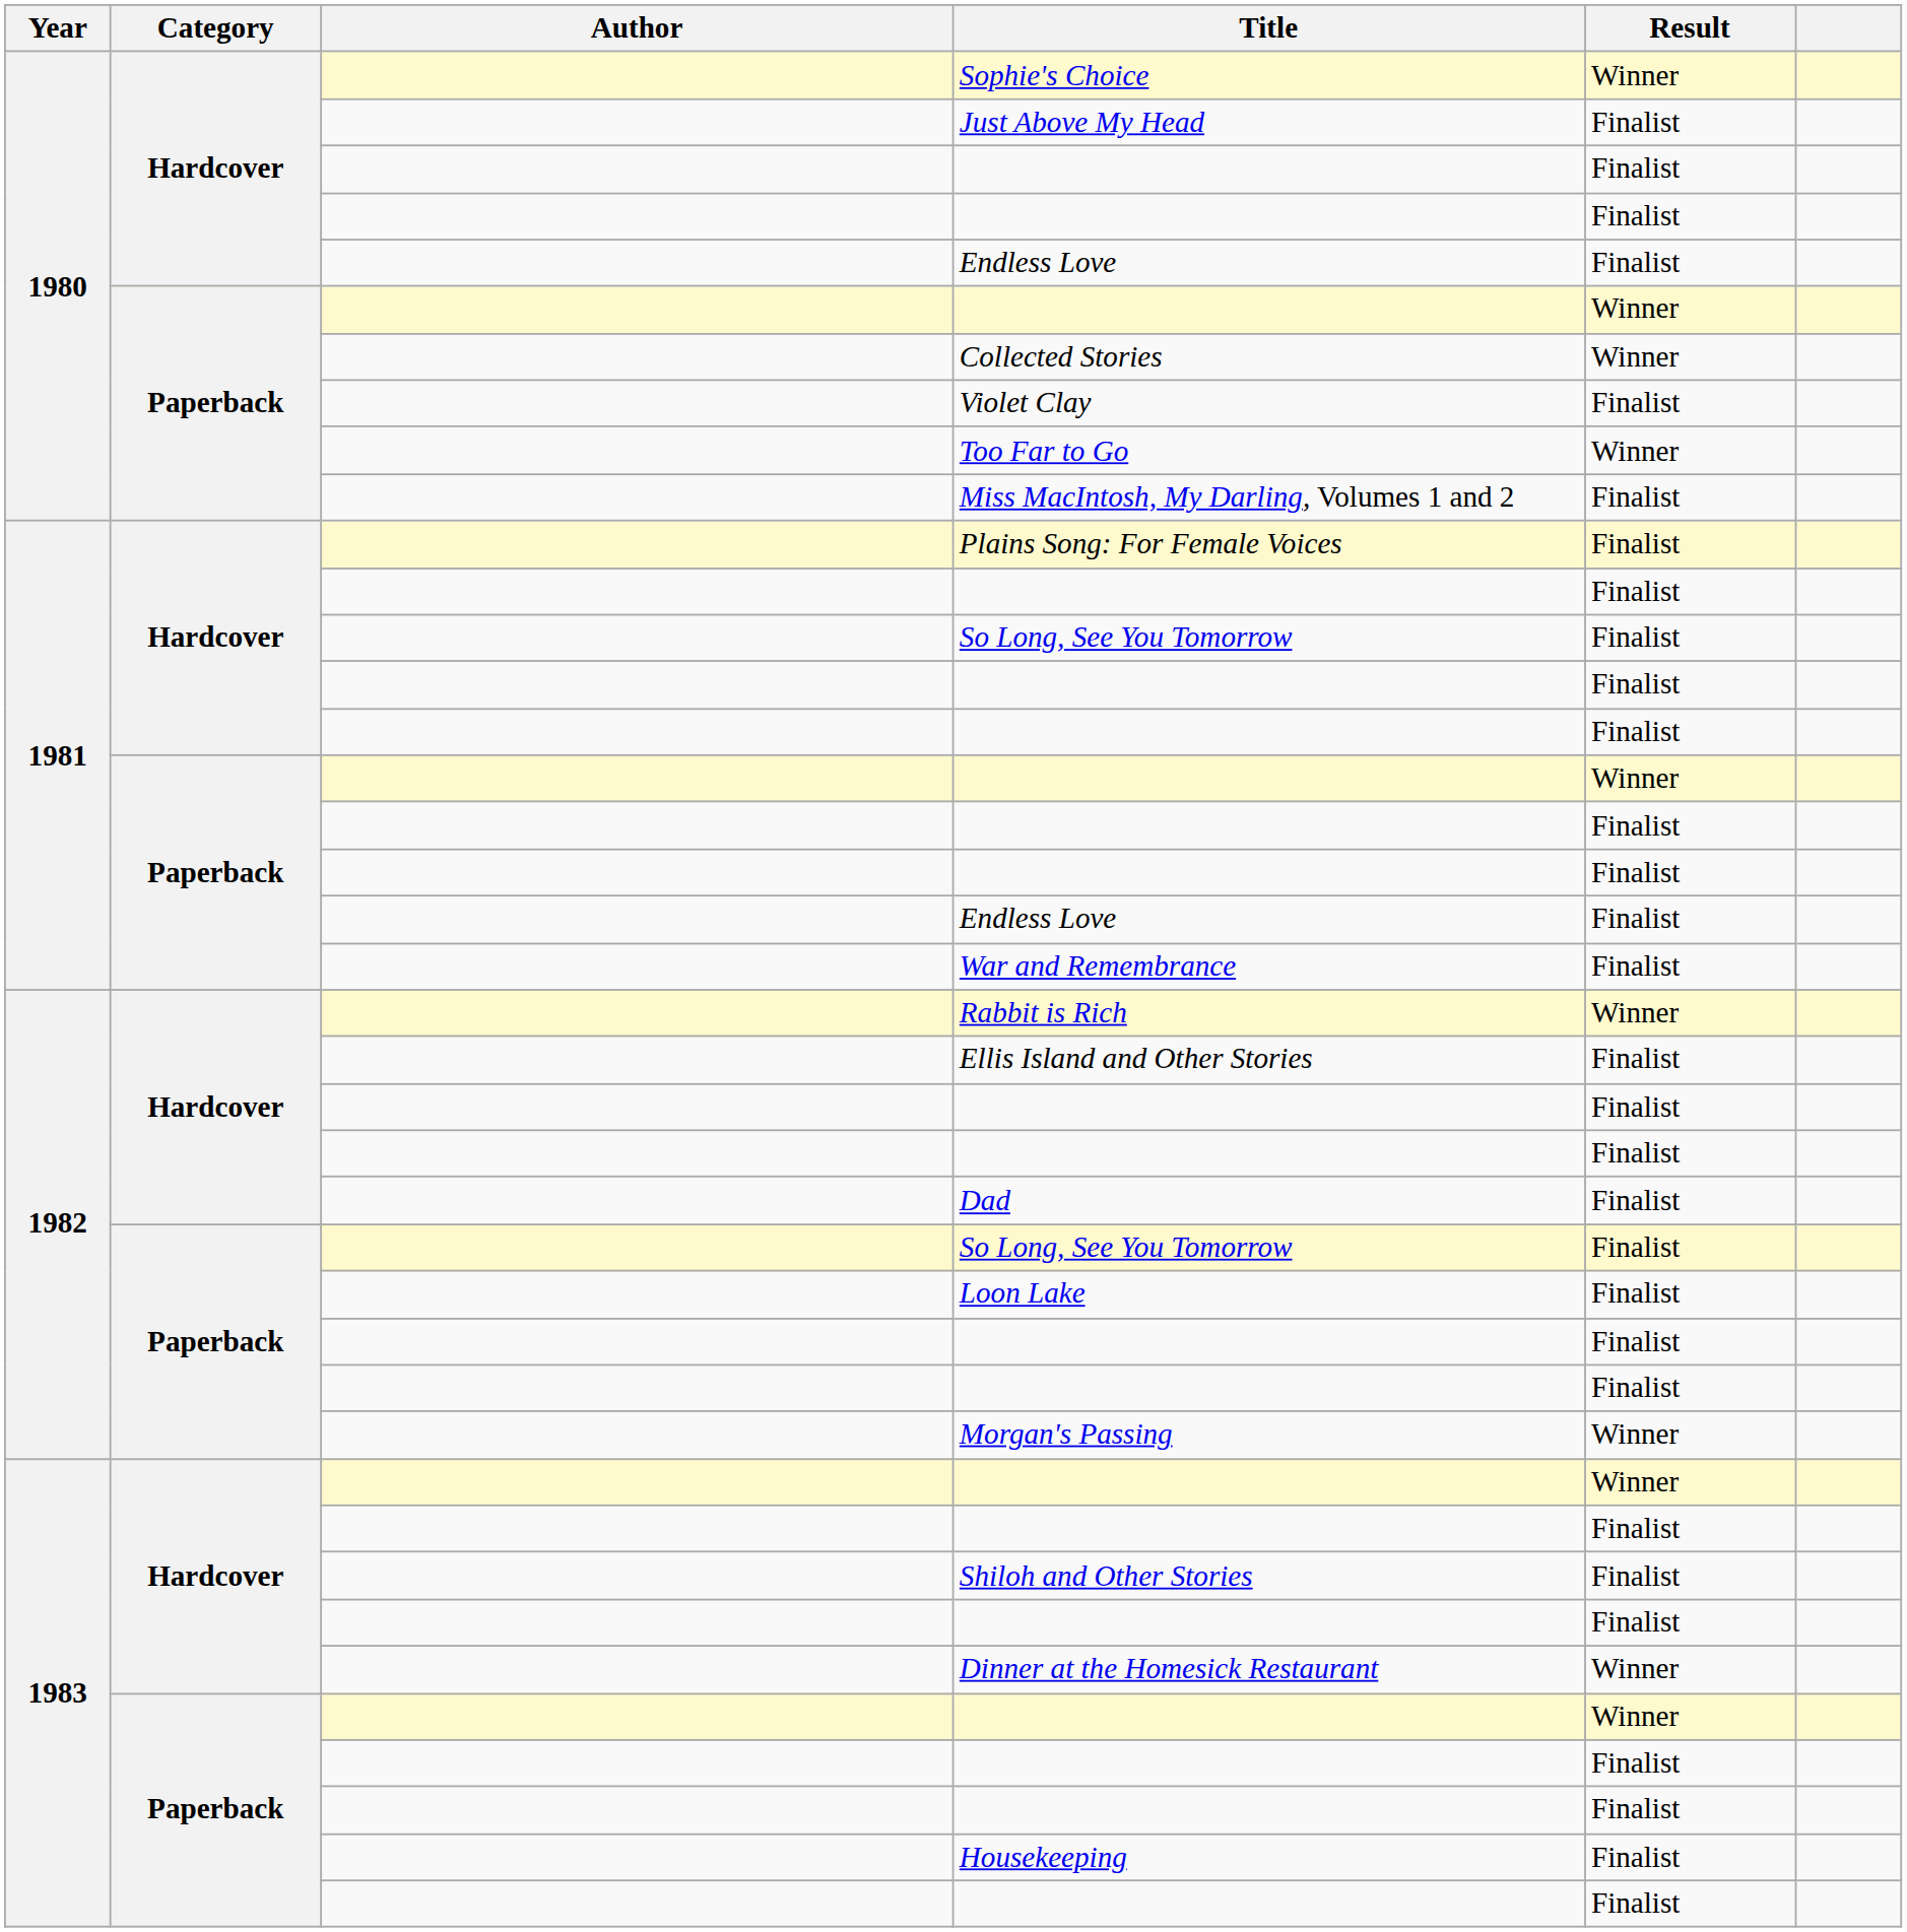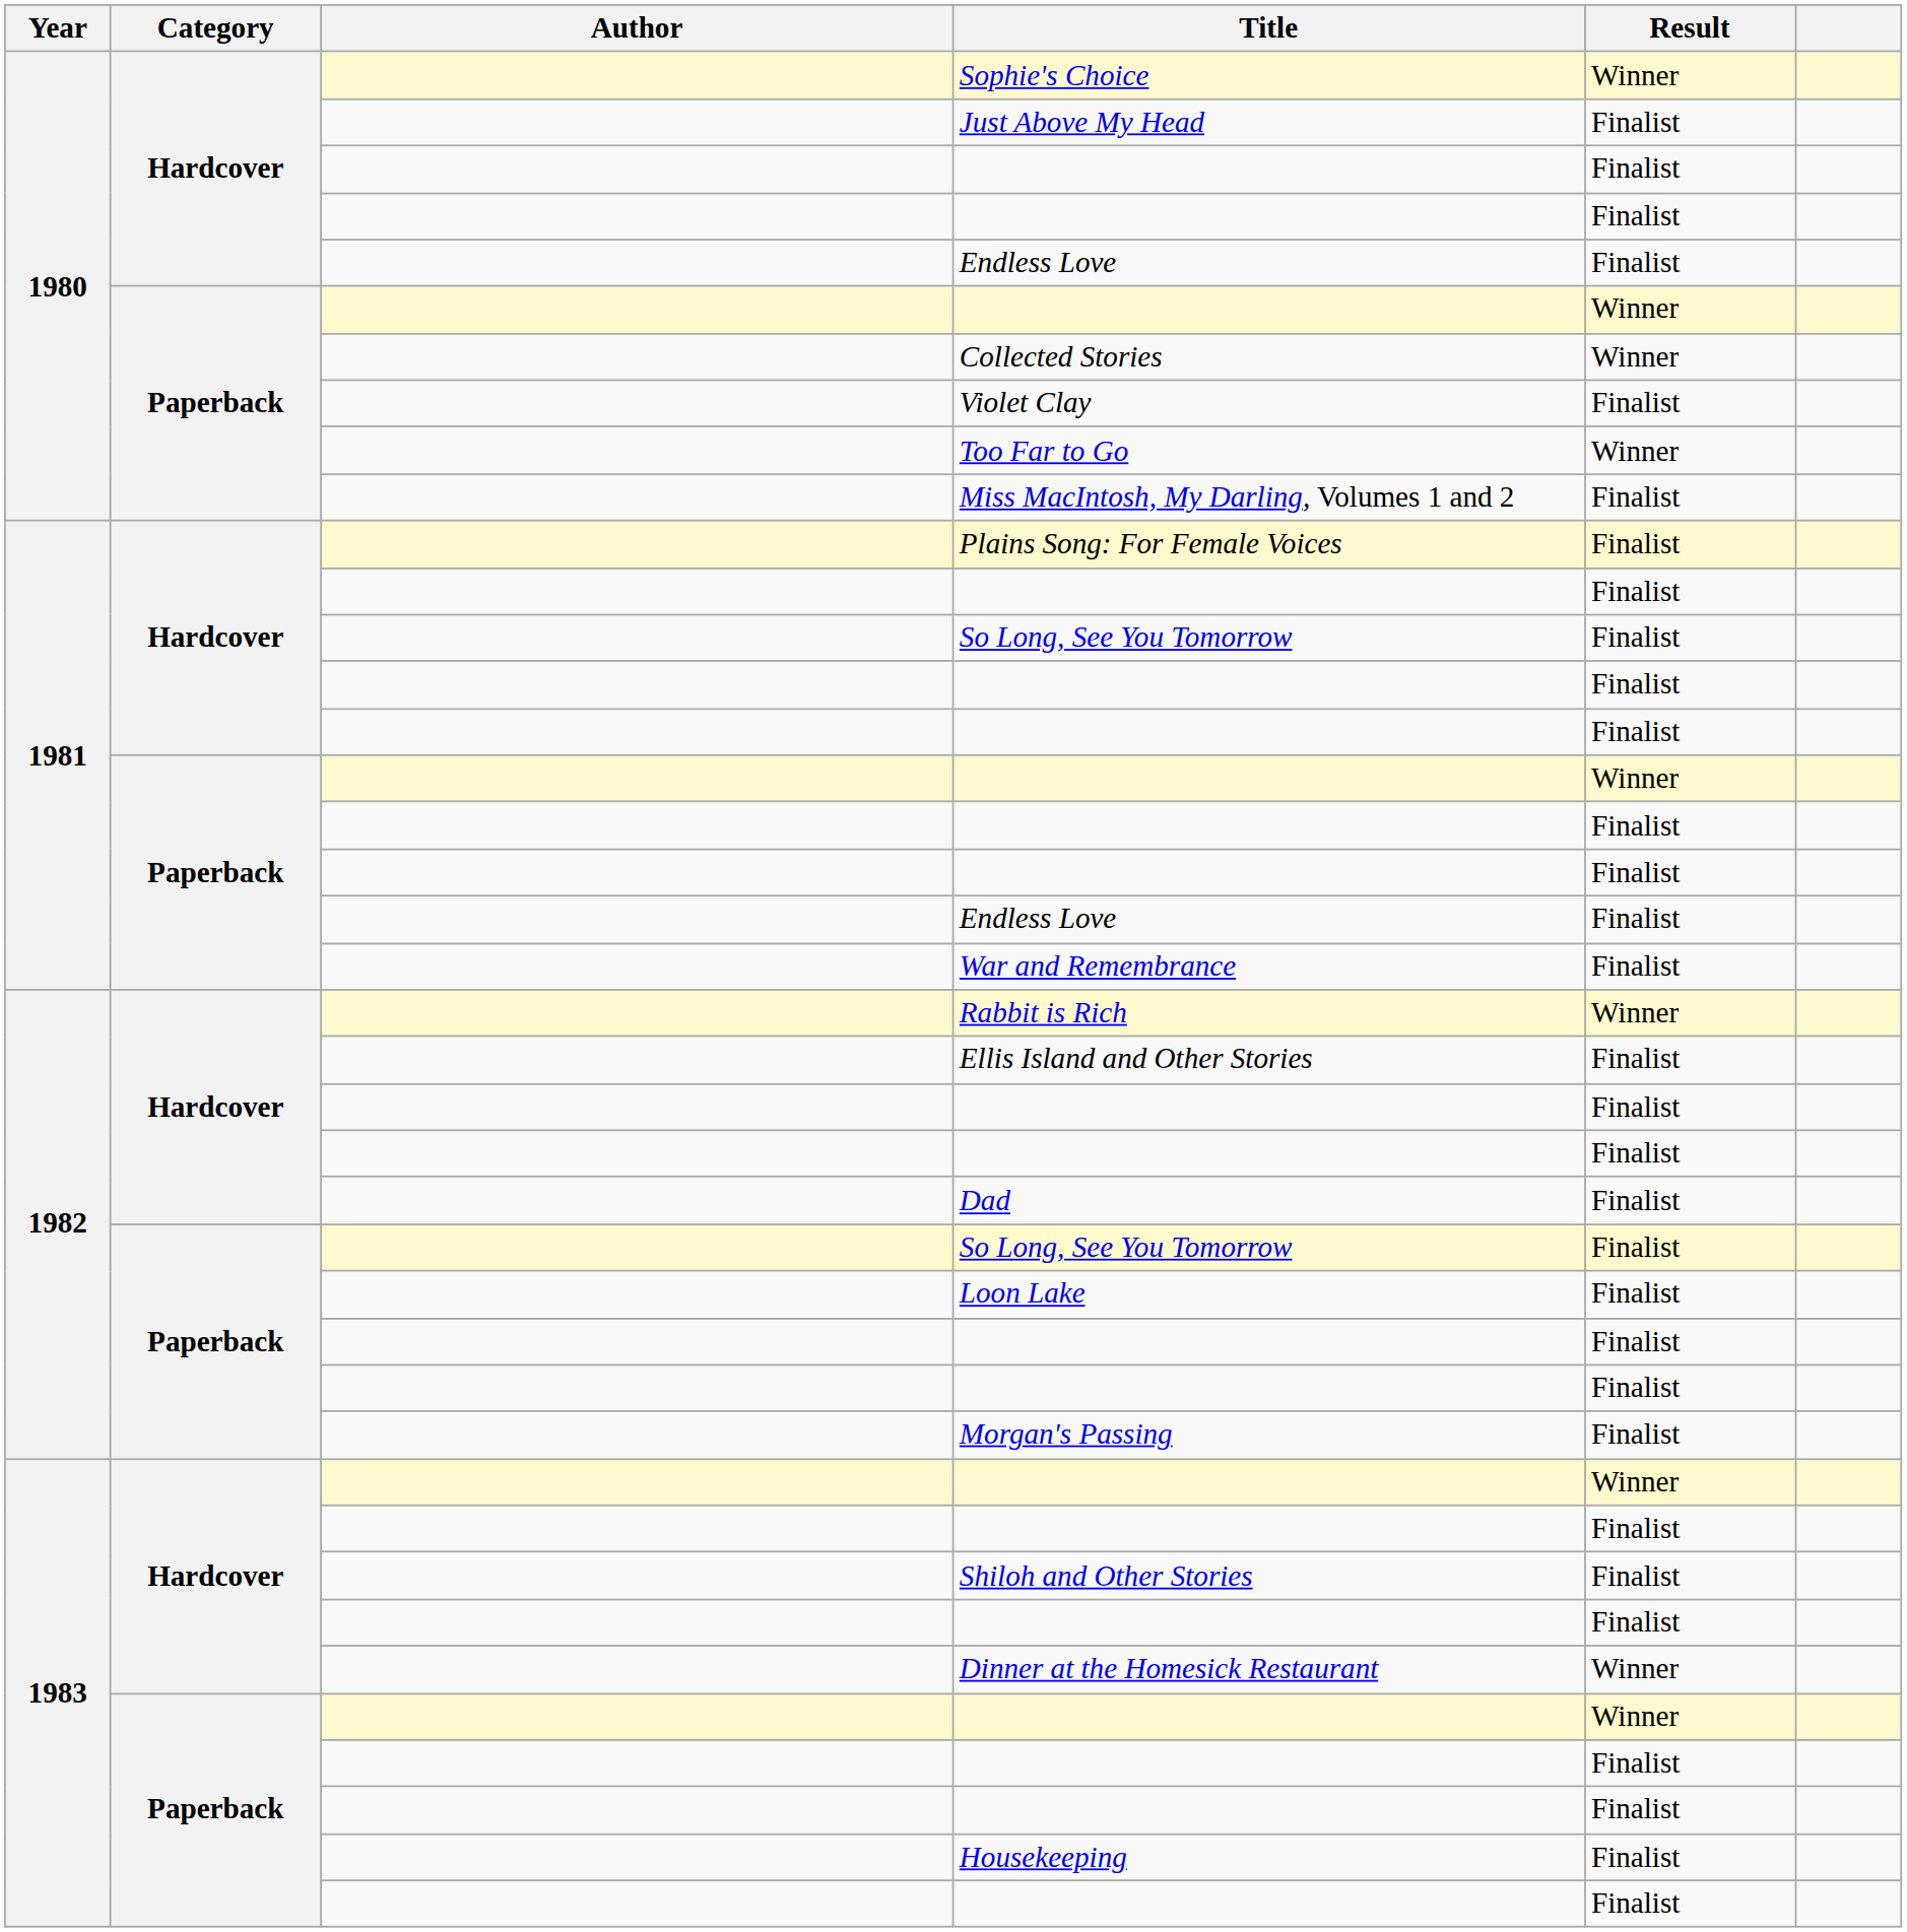Morgan's Passing | Result: Winner -> Finalist
